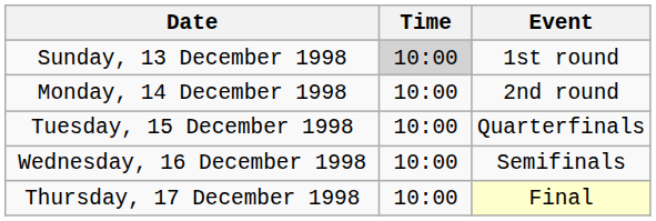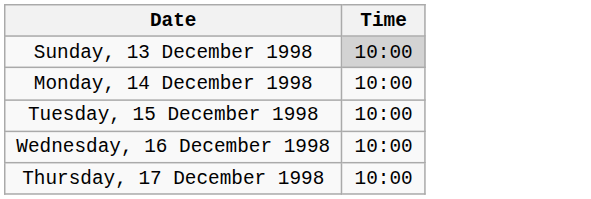- column: Event | 1st round | 2nd round | Quarterfinals | Semifinals | Final
